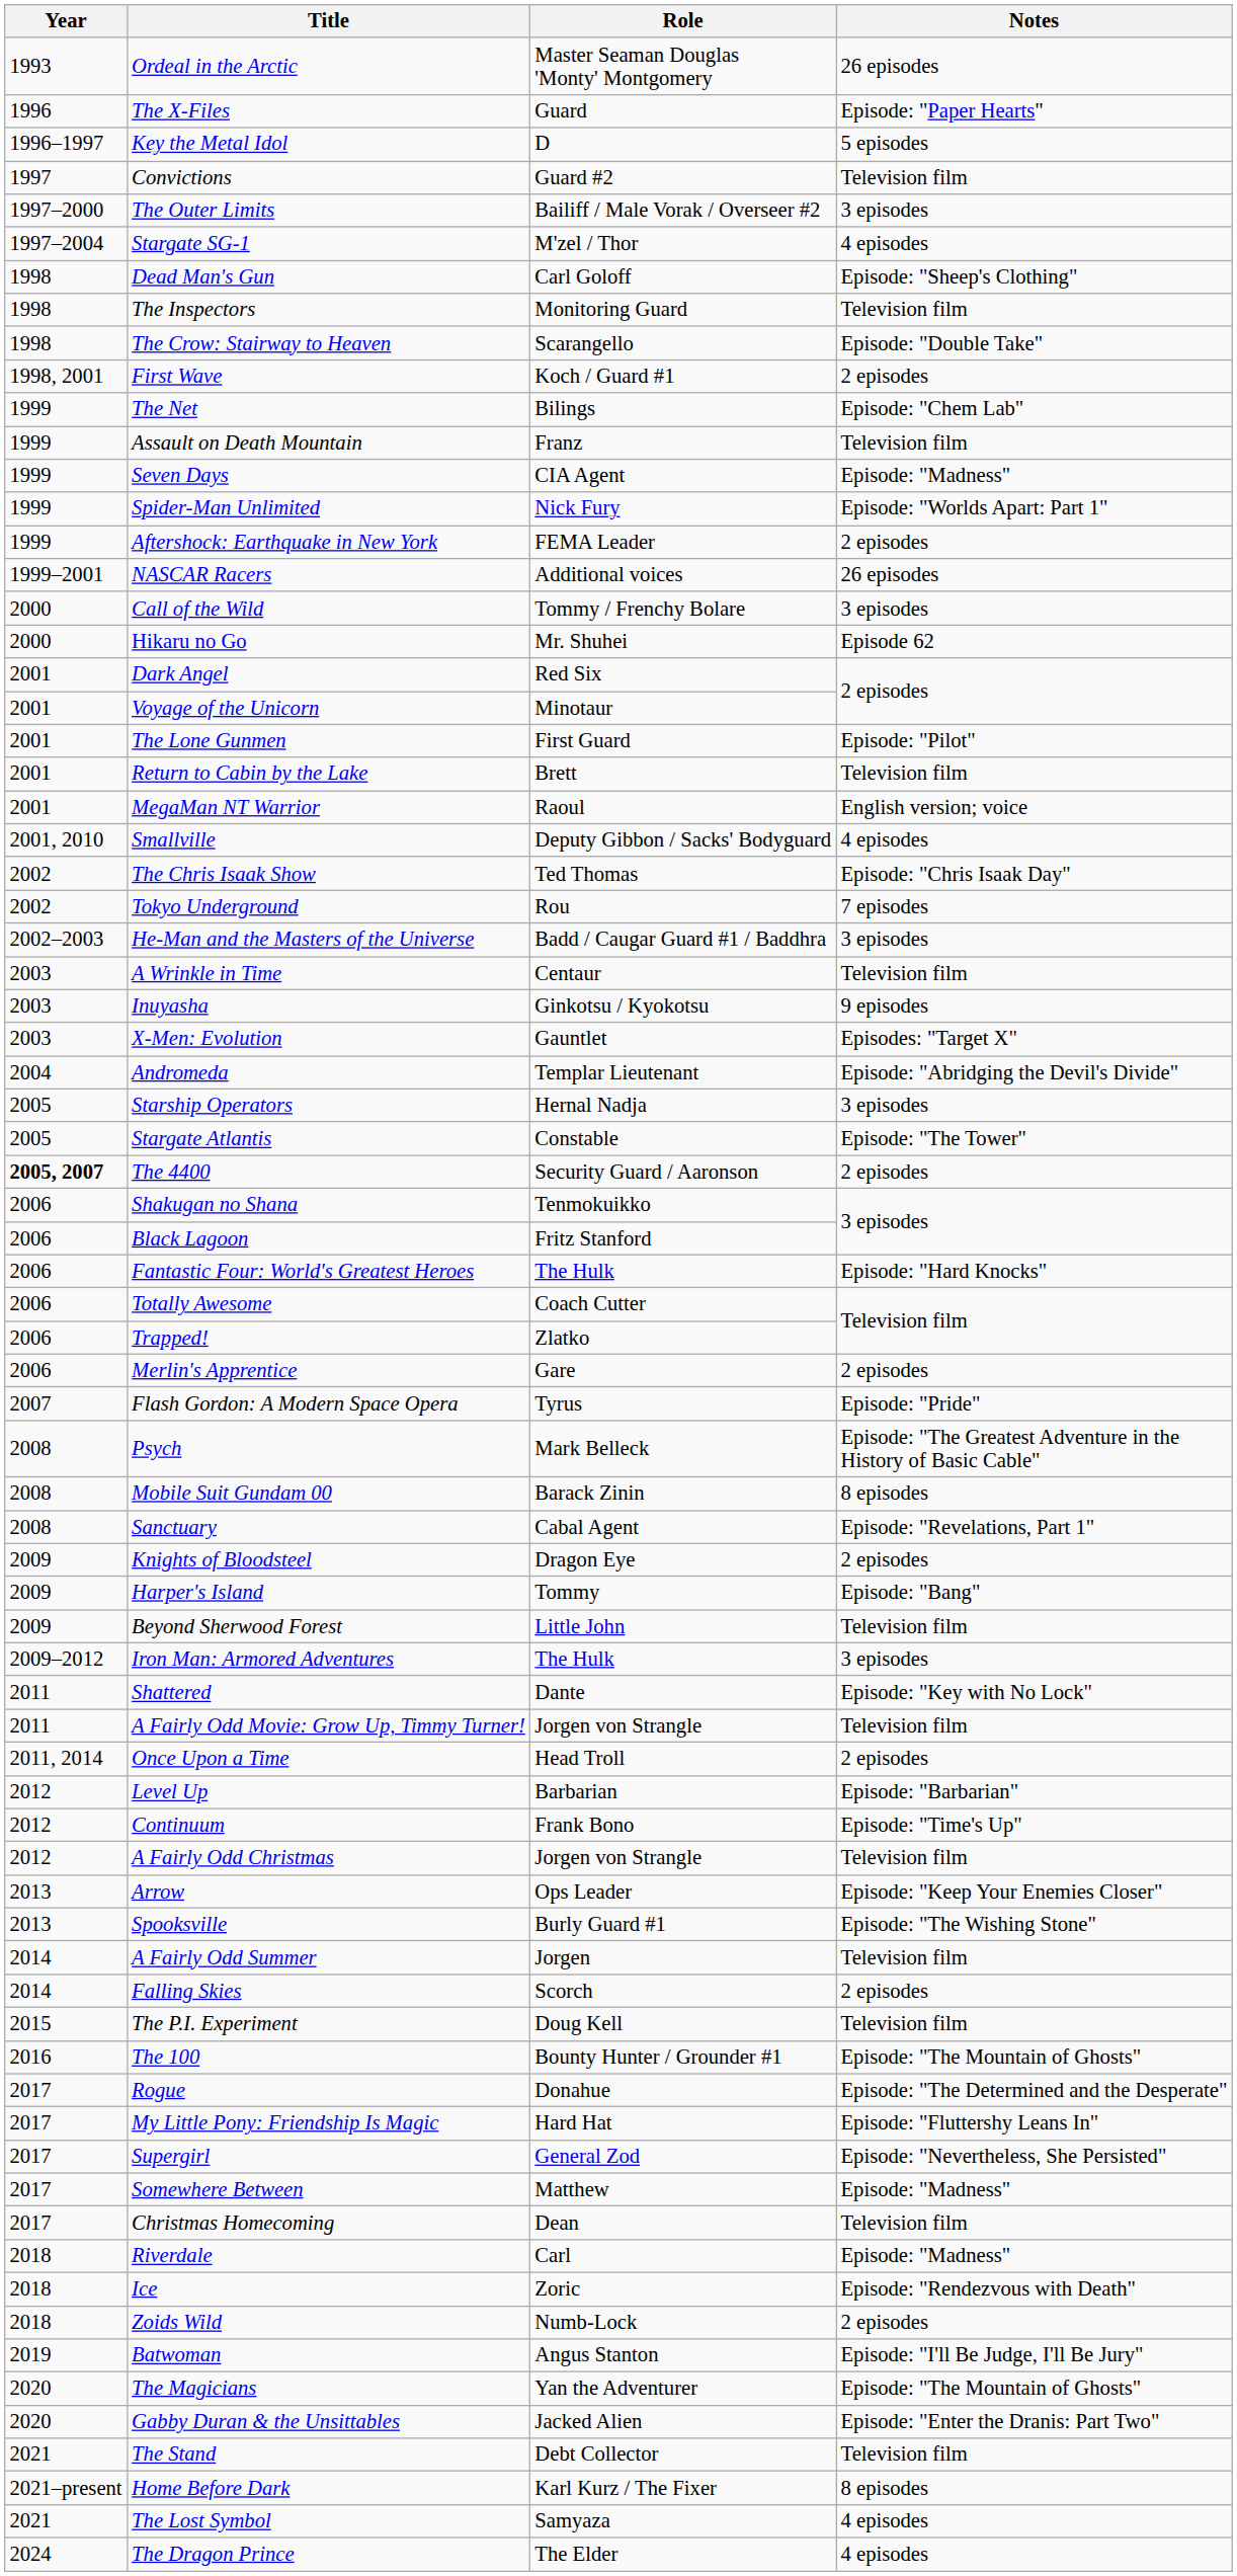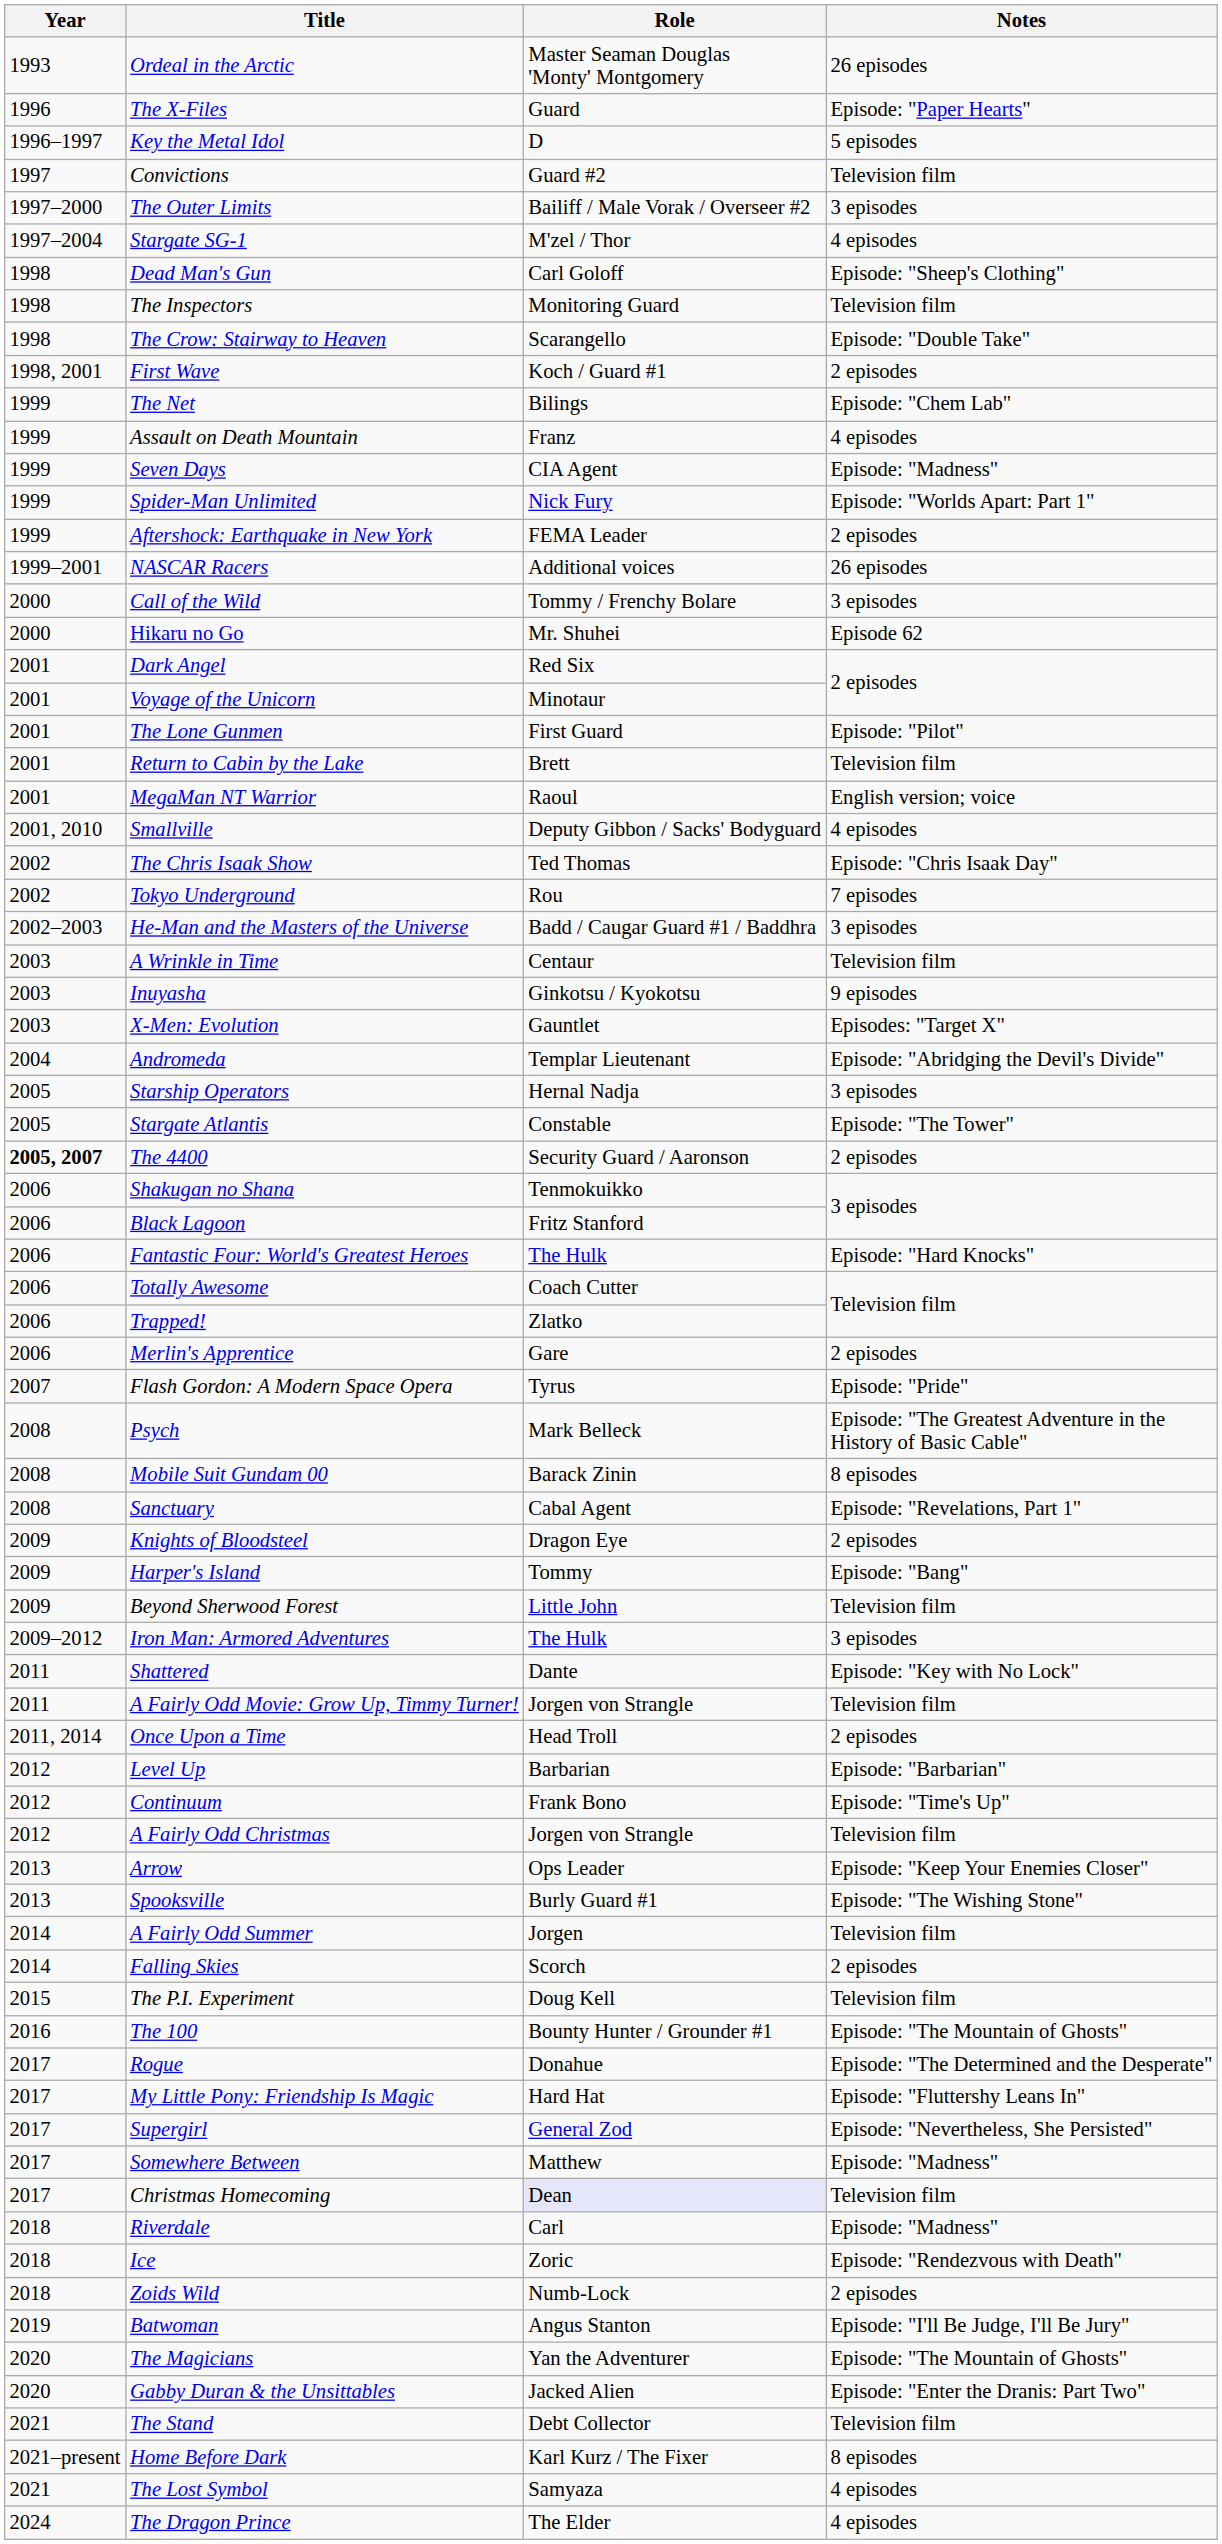Assault on Death Mountain | Notes: Television film -> 4 episodes
Christmas Homecoming | Role: no background -> lavender background
